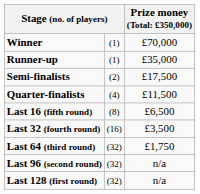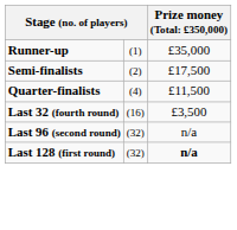- row: Winner | (1) | £70,000
- row: Last 16 (fifth round) | (8) | £6,500
- row: Last 64 (third round) | (32) | £1,750
Last 128 (first round) | column 3: normal -> bold
